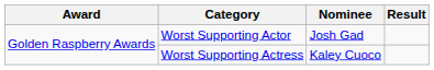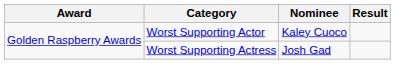Worst Supporting Actor | Nominee: Josh Gad -> Kaley Cuoco
Worst Supporting Actress | Nominee: Kaley Cuoco -> Josh Gad
